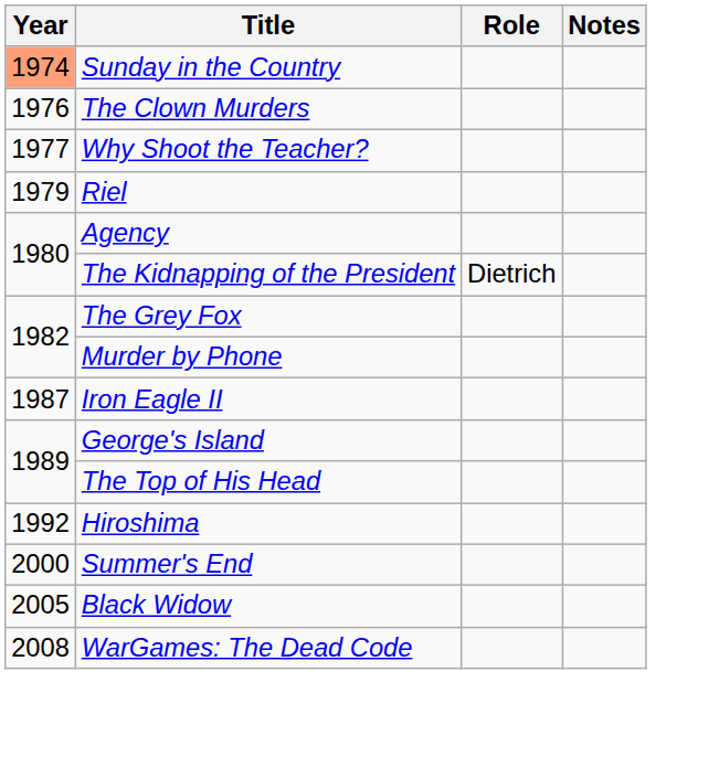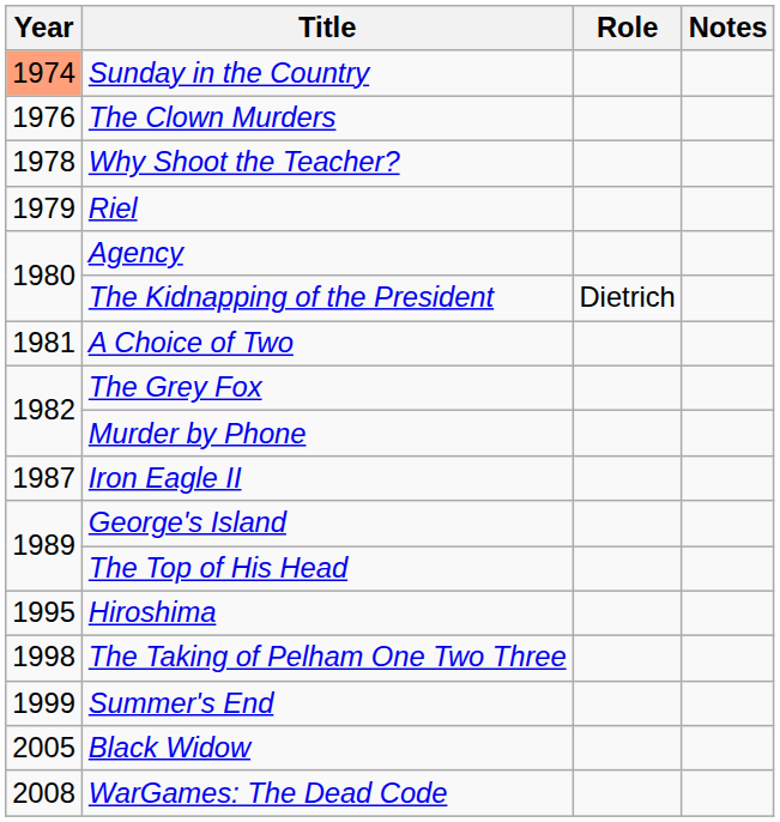Why Shoot the Teacher? | Year: 1977 -> 1978
+ row: 1981 | A Choice of Two
Hiroshima | Year: 1992 -> 1995
+ row: 1998 | The Taking of Pelham One Two Three
Summer's End | Year: 2000 -> 1999
